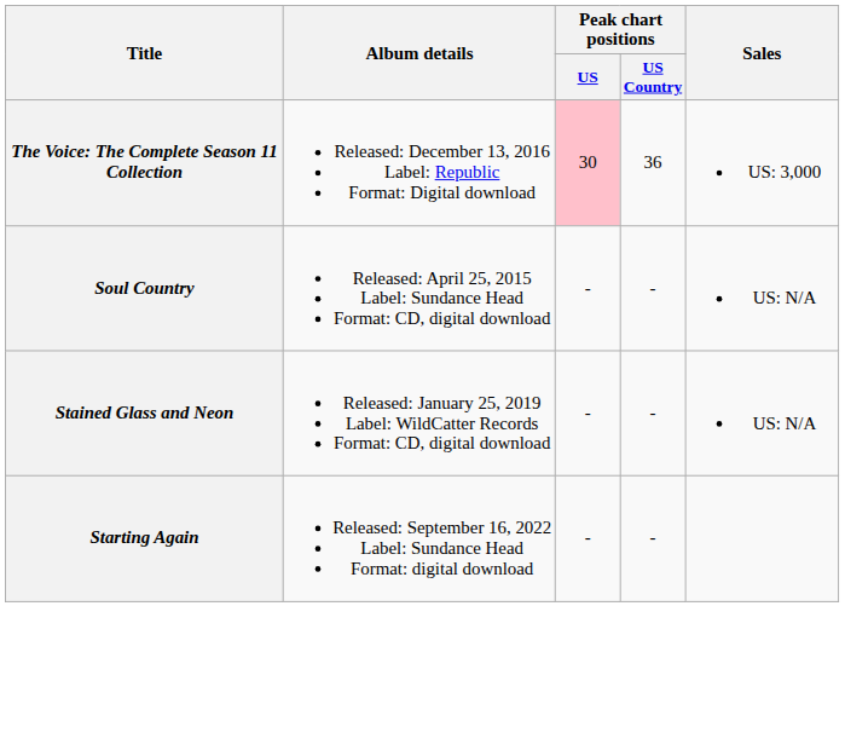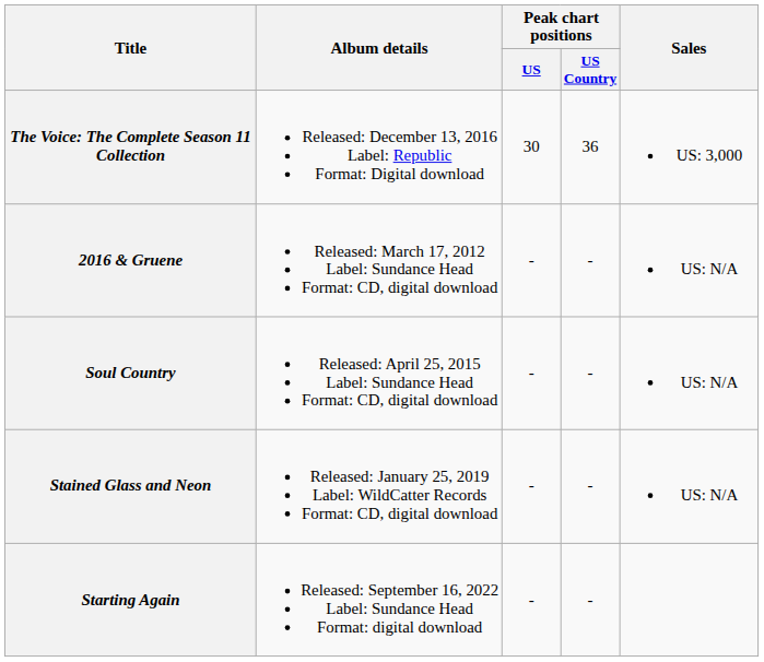The Voice: The Complete Season 11 Collection | Peak chart positions / US: pink background -> no background
+ row: 2016 & Gruene | Released: March 17, 2012 Label: Sundance Head Format: CD, digital download | - | - | US: N/A
